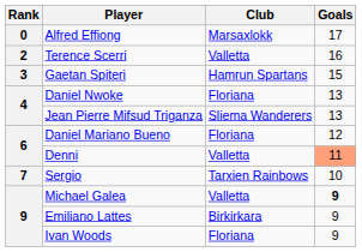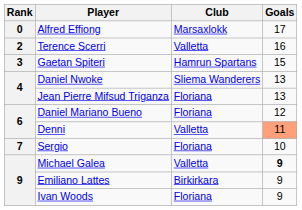Daniel Nwoke | Club: Floriana -> Sliema Wanderers
Jean Pierre Mifsud Triganza | Club: Sliema Wanderers -> Floriana
Sergio | Club: Tarxien Rainbows -> Floriana
